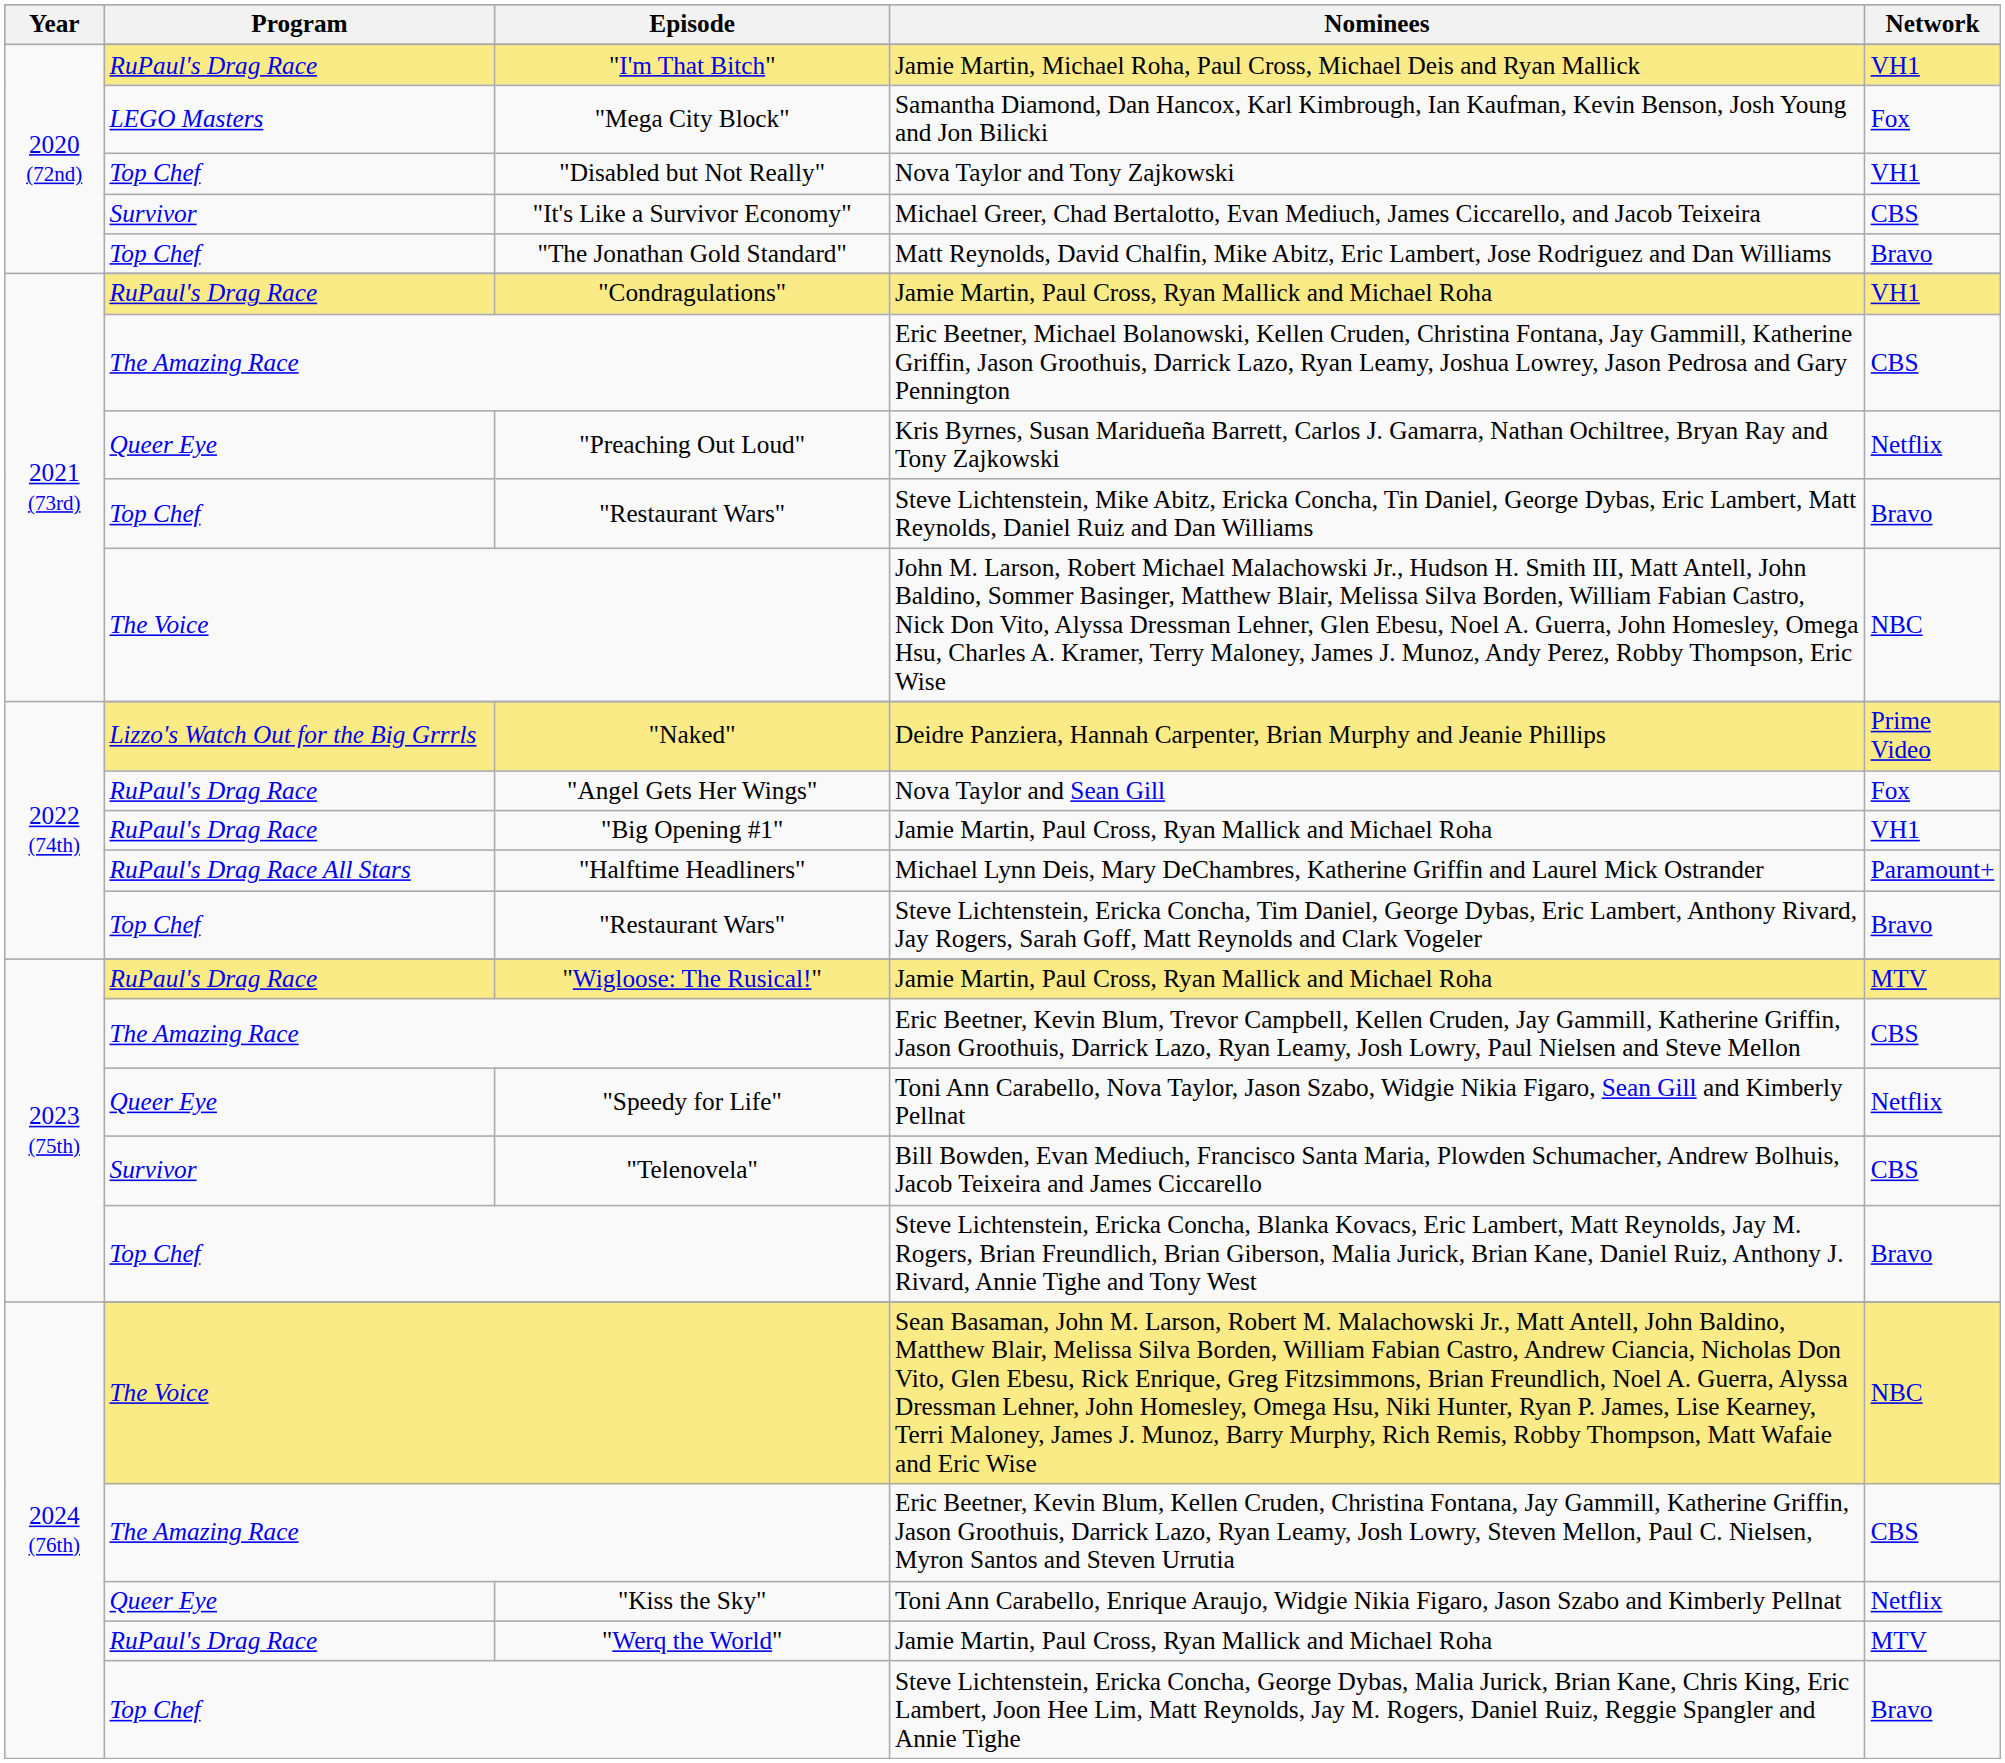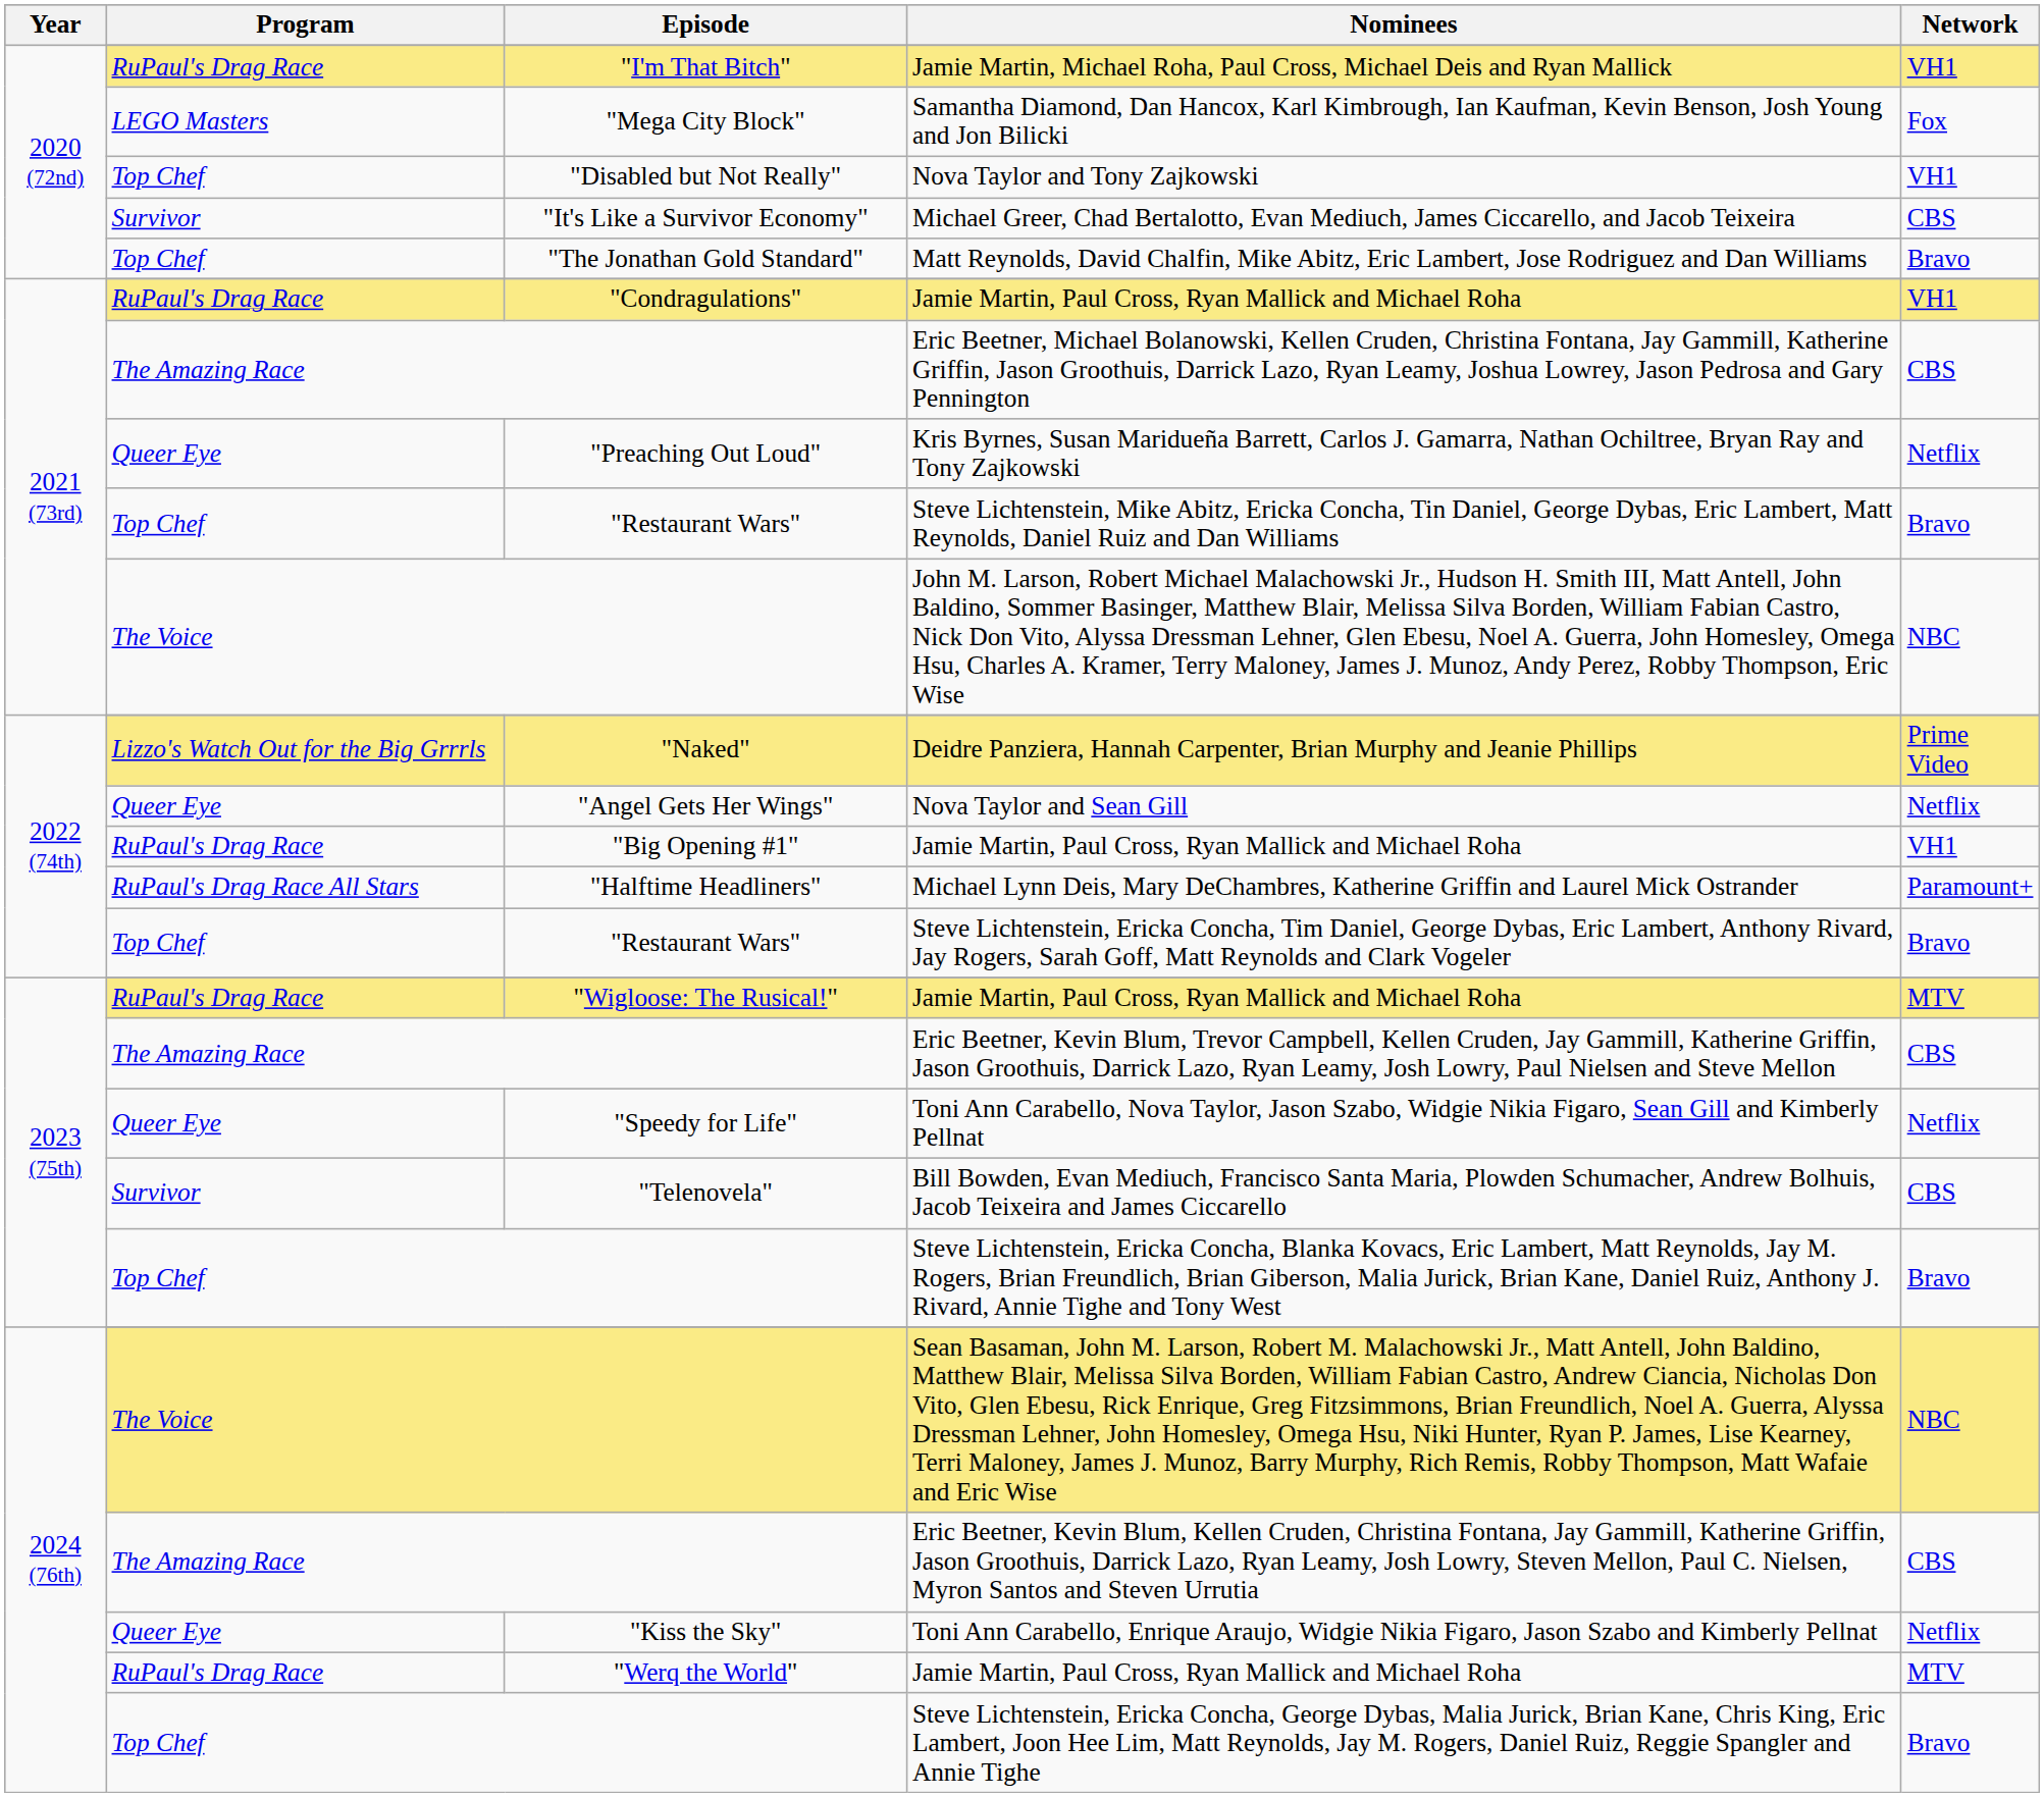Nova Taylor and Sean Gill | Program: RuPaul's Drag Race -> Queer Eye
Nova Taylor and Sean Gill | Network: Fox -> Netflix
